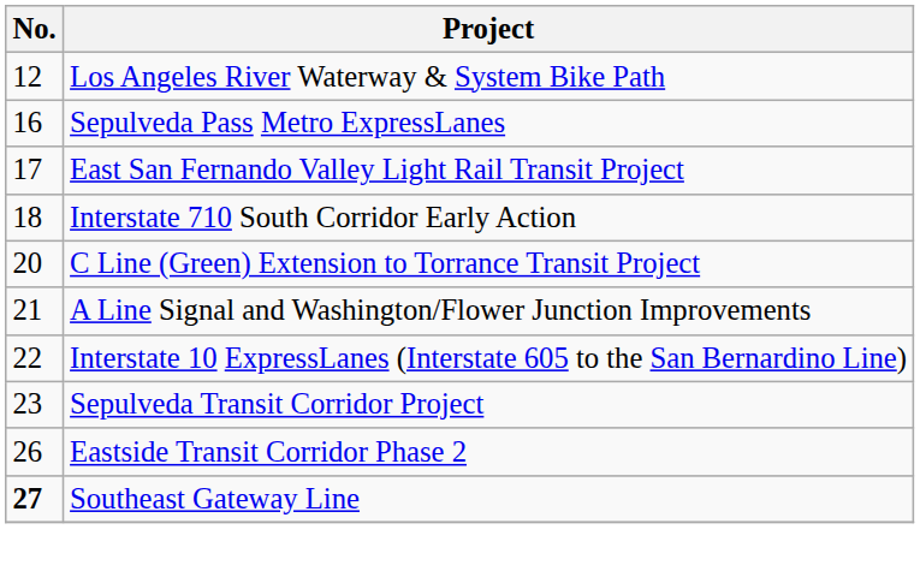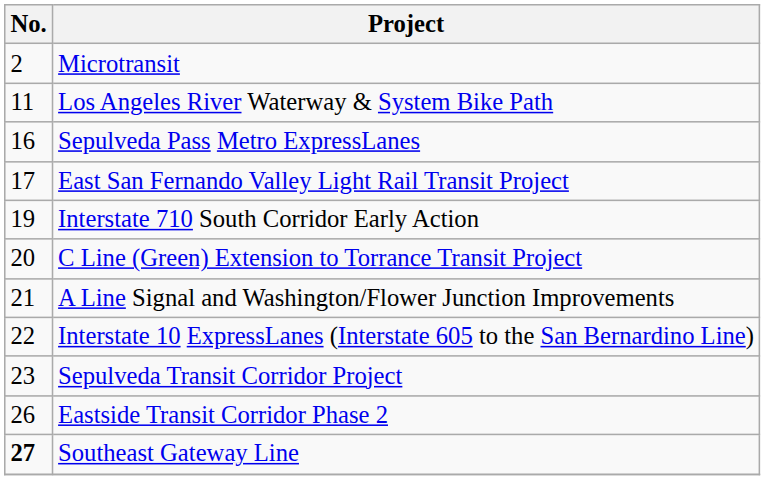+ row: 2 | Microtransit
Los Angeles River Waterway & System Bike Path | No.: 12 -> 11
Interstate 710 South Corridor Early Action | No.: 18 -> 19
